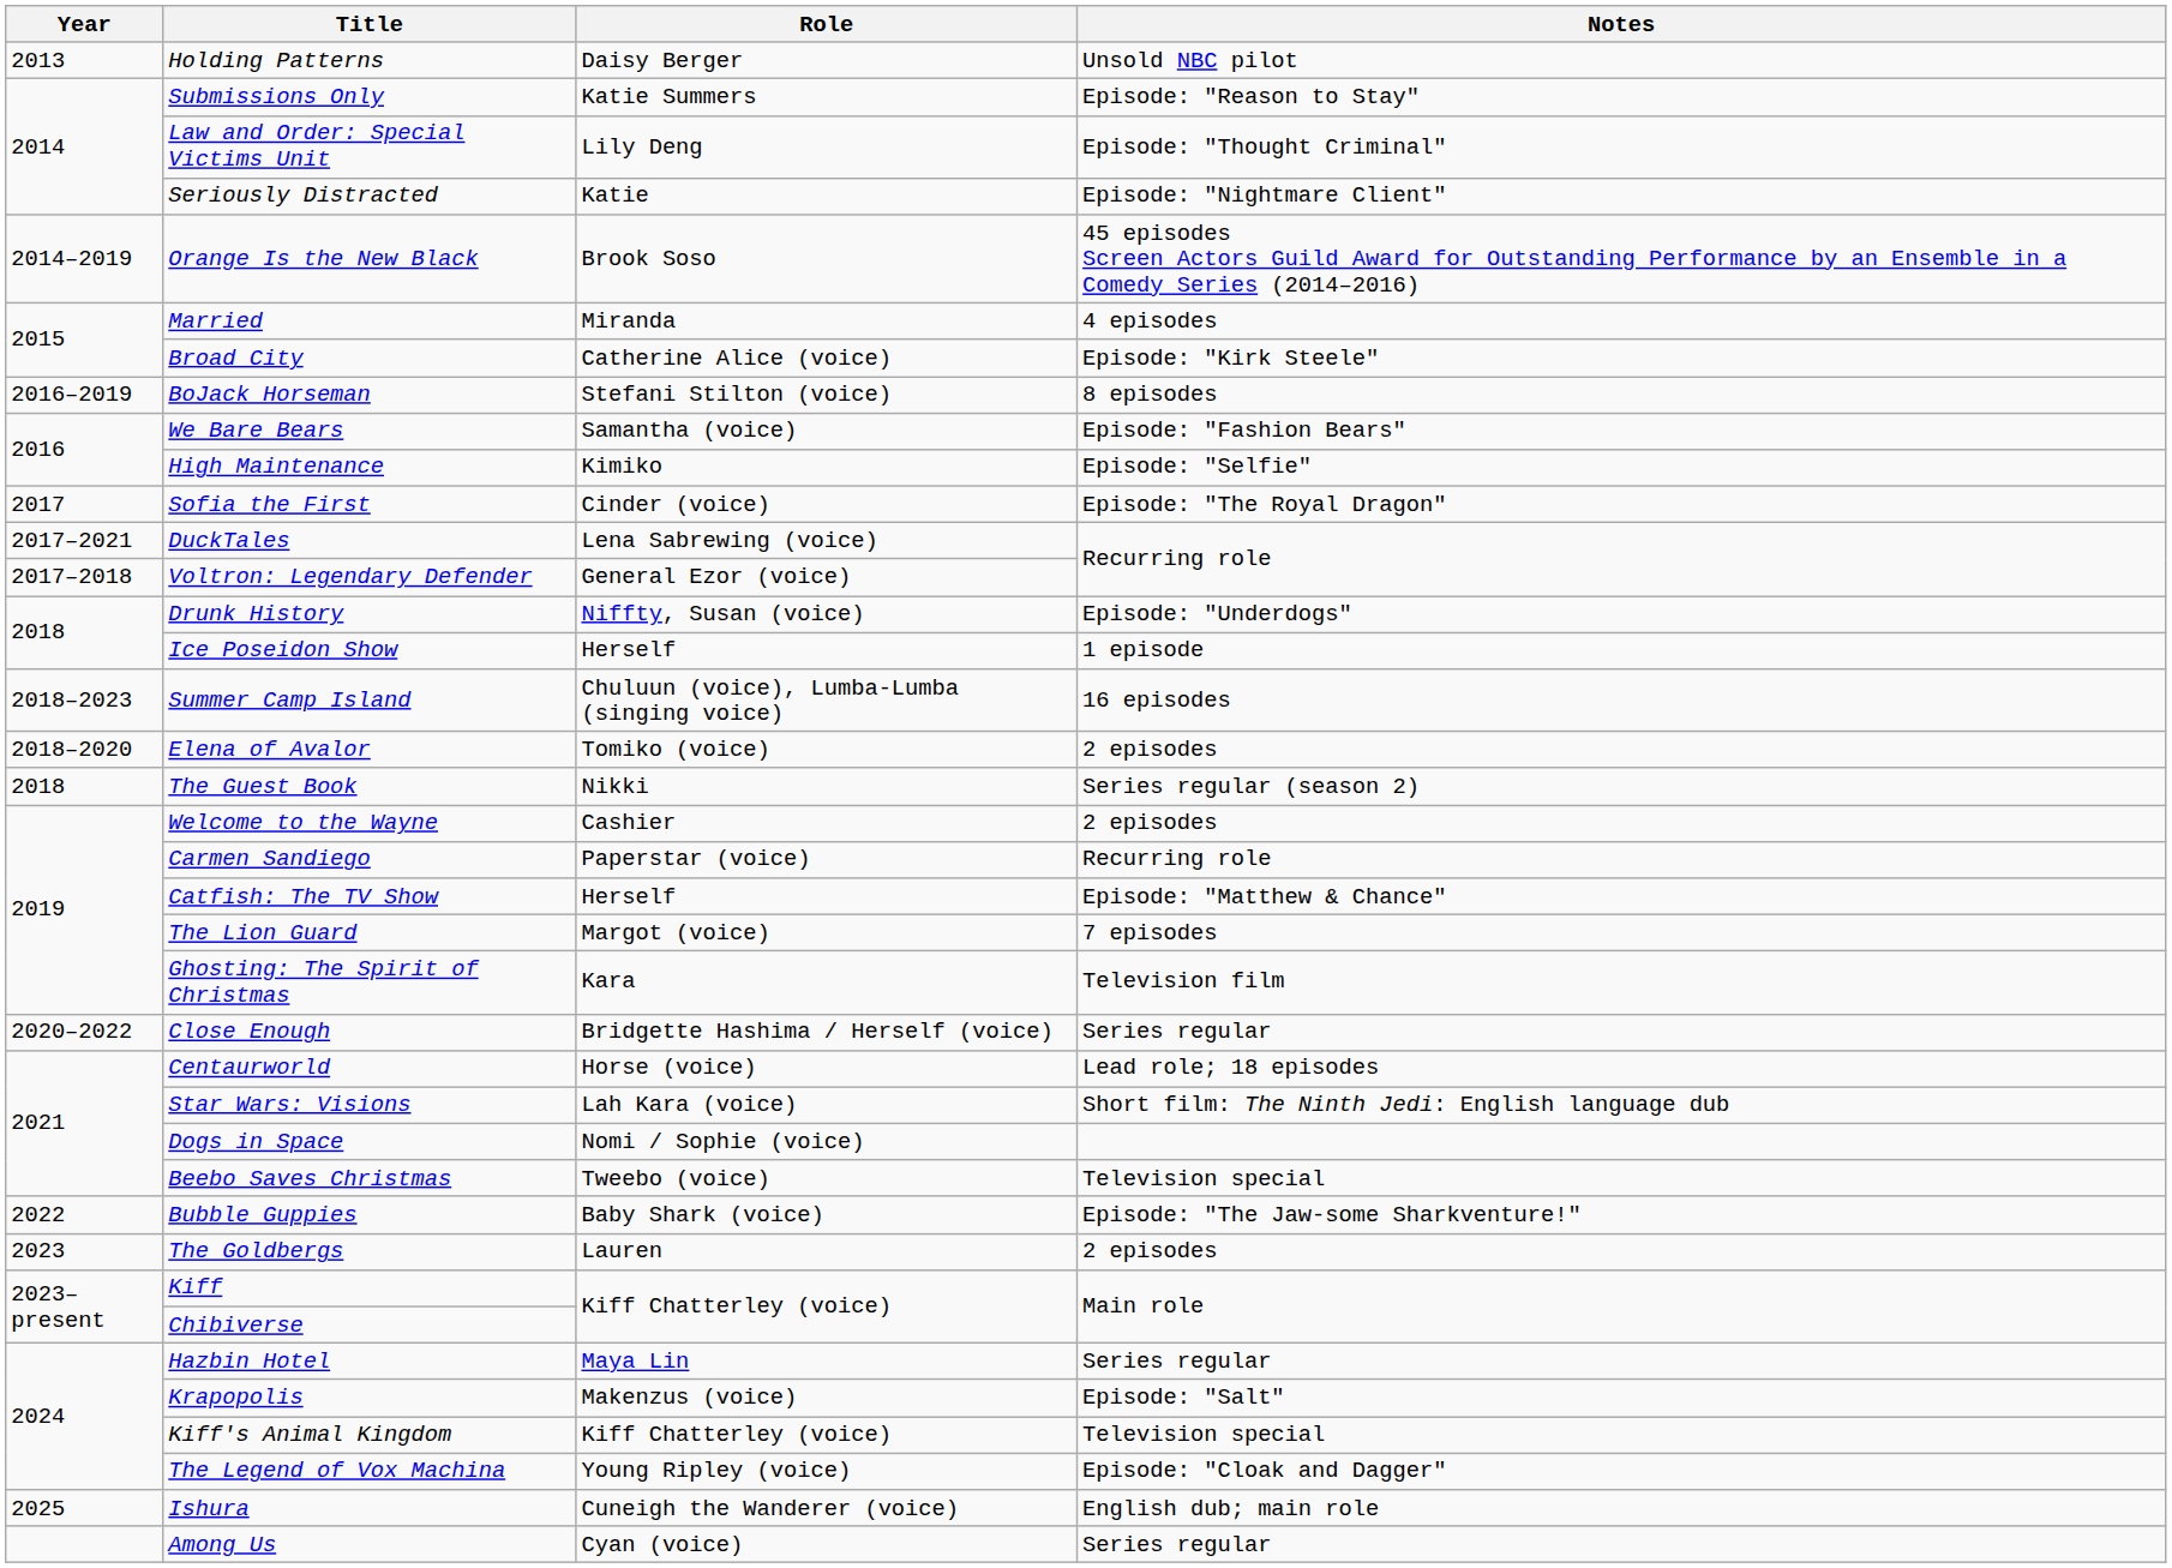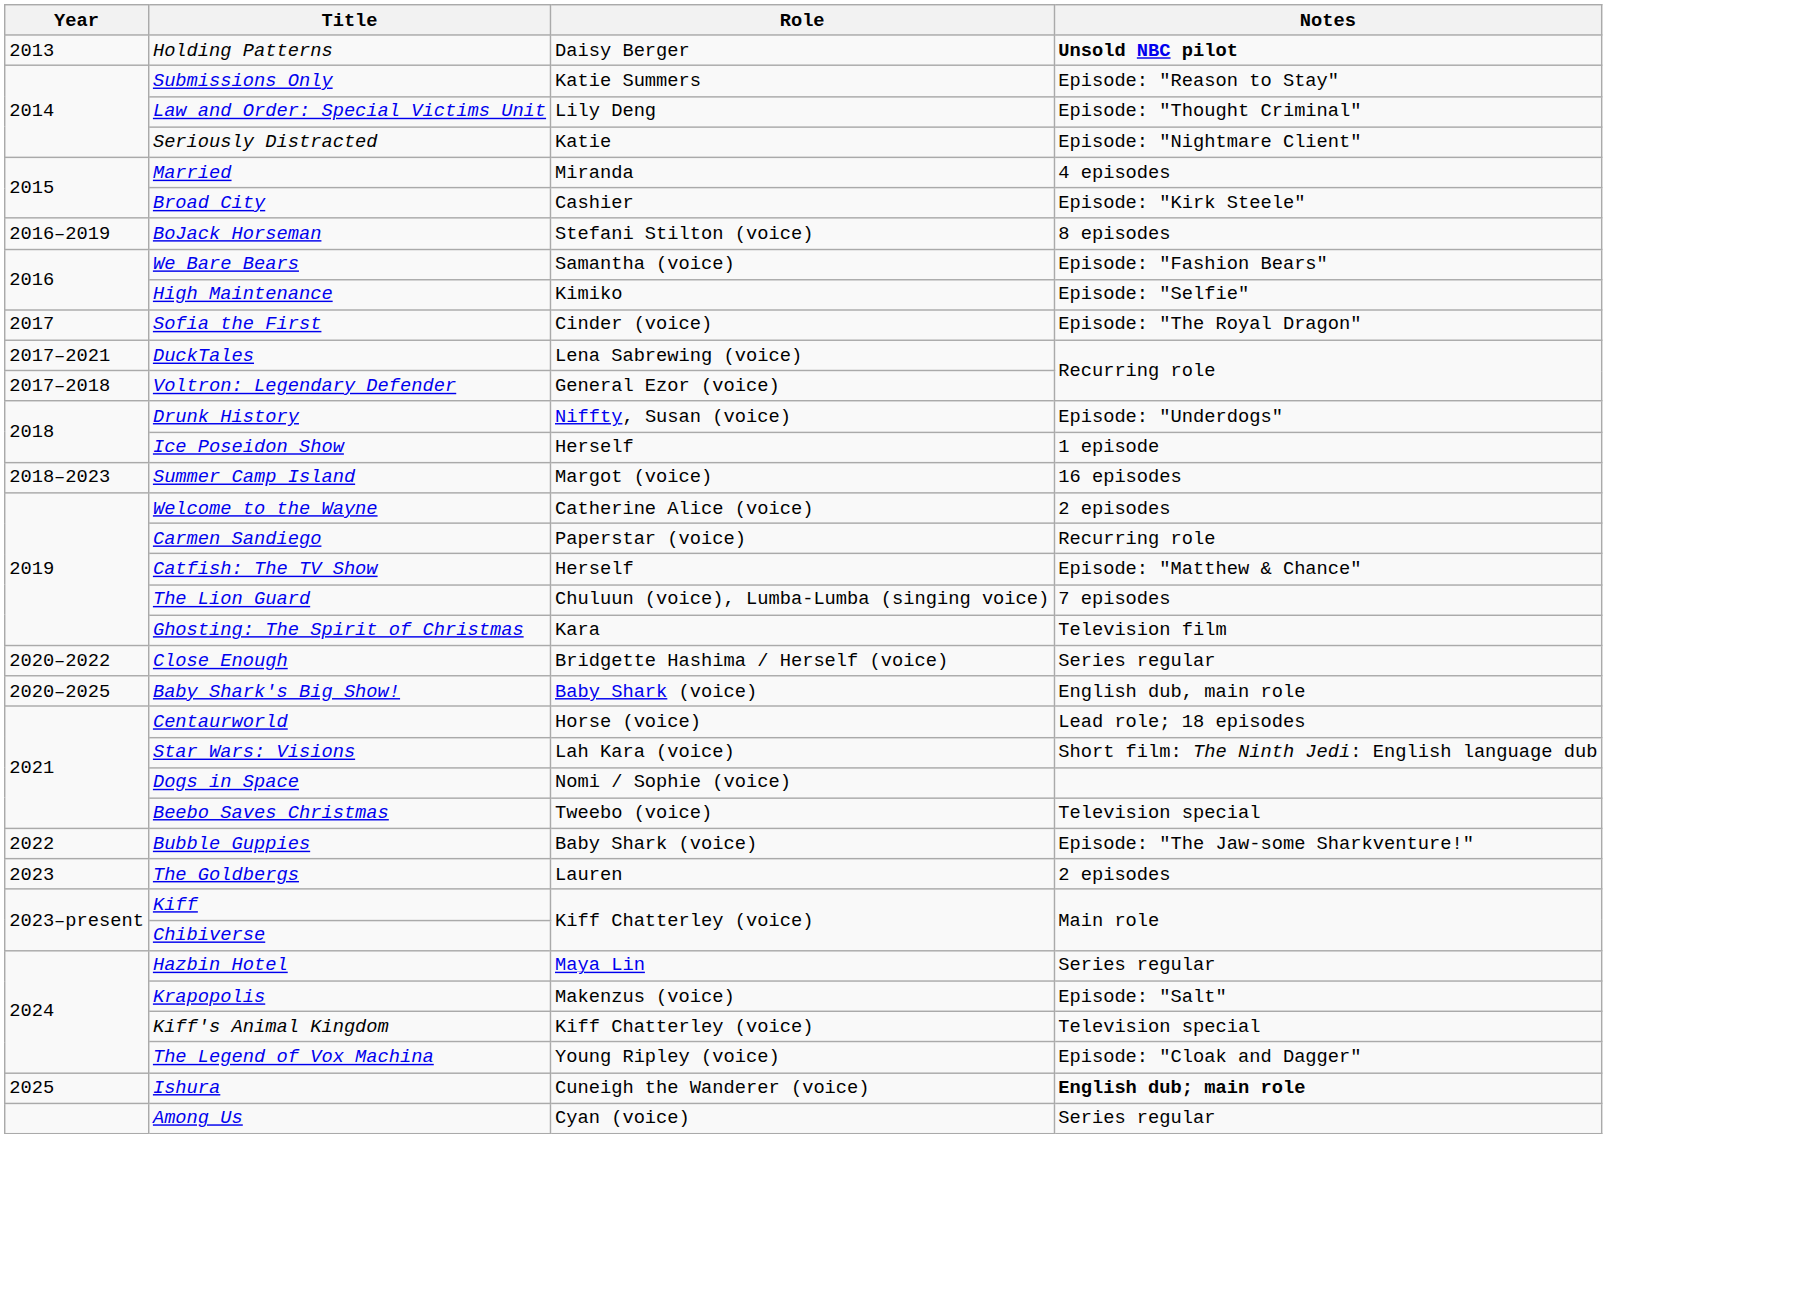Holding Patterns | Notes: normal -> bold
- row: 2014–2019 | Orange Is the New Black | Brook Soso | 45 episodes Screen Actors Guild Award for Outstanding Performance by an Ensemble in a Comedy Series (2014–2016)
Broad City | Role: Catherine Alice (voice) -> Cashier
Summer Camp Island | Role: Chuluun (voice), Lumba-Lumba (singing voice) -> Margot (voice)
- row: 2018–2020 | Elena of Avalor | Tomiko (voice) | 2 episodes
- row: 2018 | The Guest Book | Nikki | Series regular (season 2)
Welcome to the Wayne | Role: Cashier -> Catherine Alice (voice)
The Lion Guard | Role: Margot (voice) -> Chuluun (voice), Lumba-Lumba (singing voice)
+ row: 2020–2025 | Baby Shark's Big Show! | Baby Shark (voice) | English dub, main role
Ishura | Notes: normal -> bold
